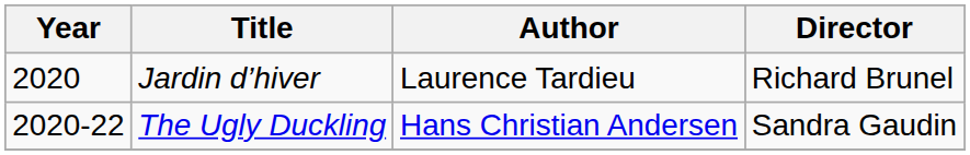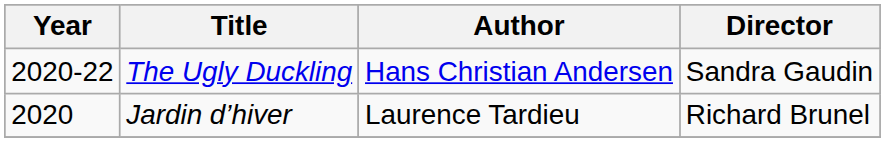rows swapped: Jardin d’hiver <-> The Ugly Duckling
